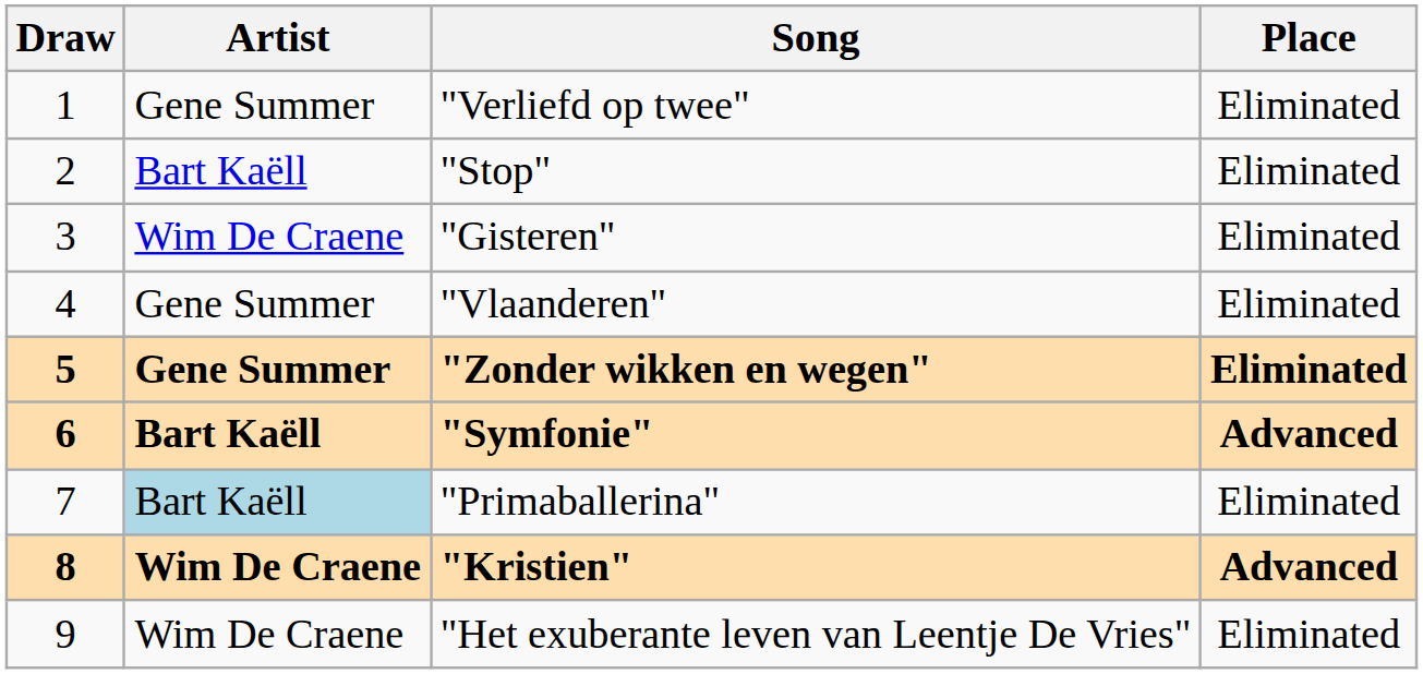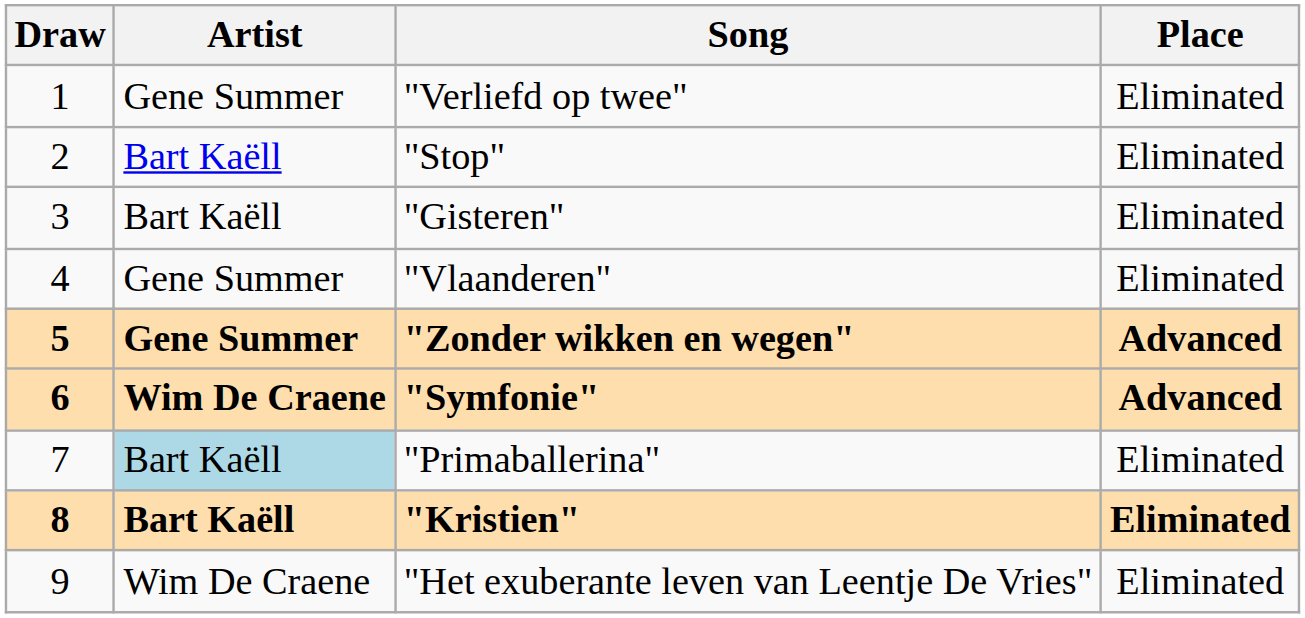"Gisteren" | Artist: Wim De Craene -> Bart Kaëll
"Zonder wikken en wegen" | Place: Eliminated -> Advanced
"Symfonie" | Artist: Bart Kaëll -> Wim De Craene
"Kristien" | Artist: Wim De Craene -> Bart Kaëll
"Kristien" | Place: Advanced -> Eliminated
